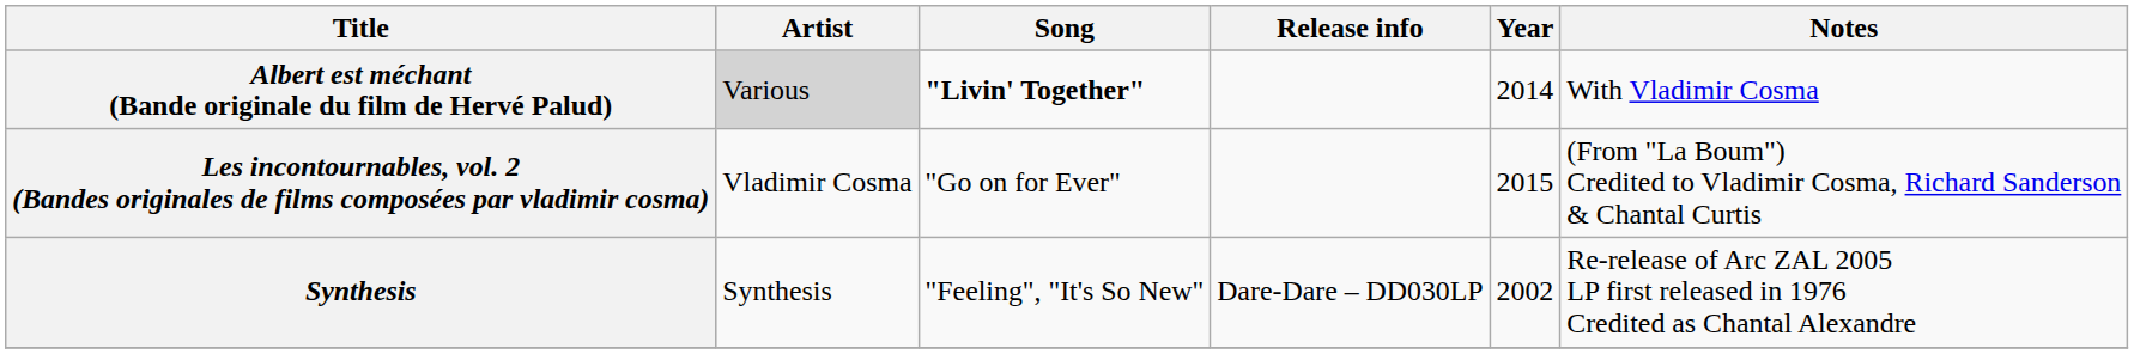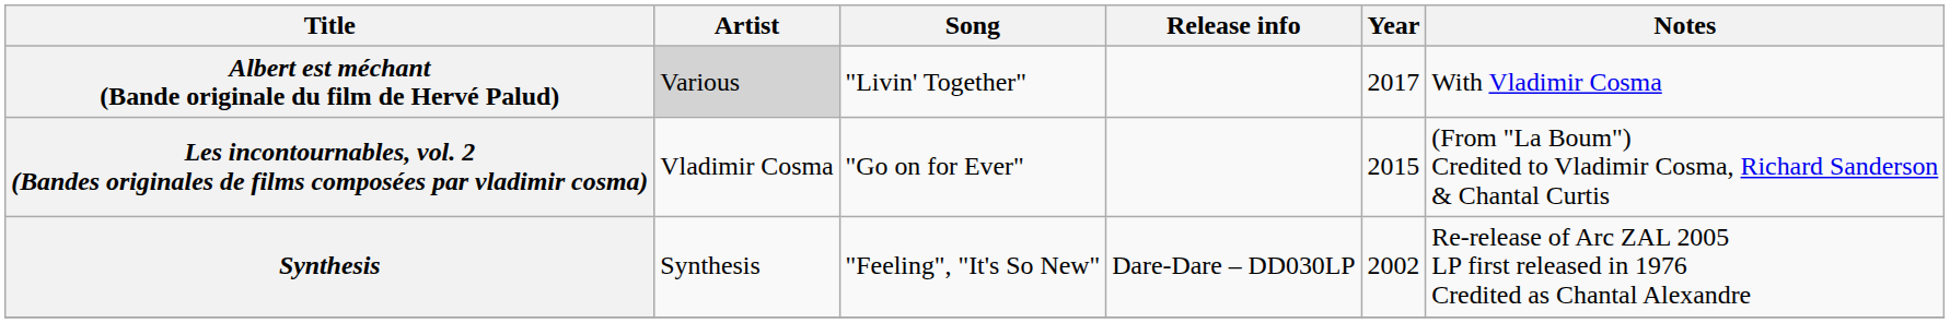Albert est méchant (Bande originale du film de Hervé Palud) | Song: bold -> normal
Albert est méchant (Bande originale du film de Hervé Palud) | Year: 2014 -> 2017
